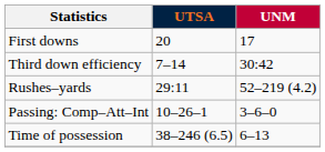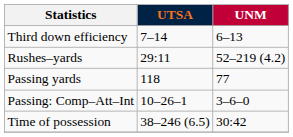- row: First downs | 20 | 17
Third down efficiency | UNM: 30:42 -> 6–13
+ row: Passing yards | 118 | 77
Time of possession | UNM: 6–13 -> 30:42
